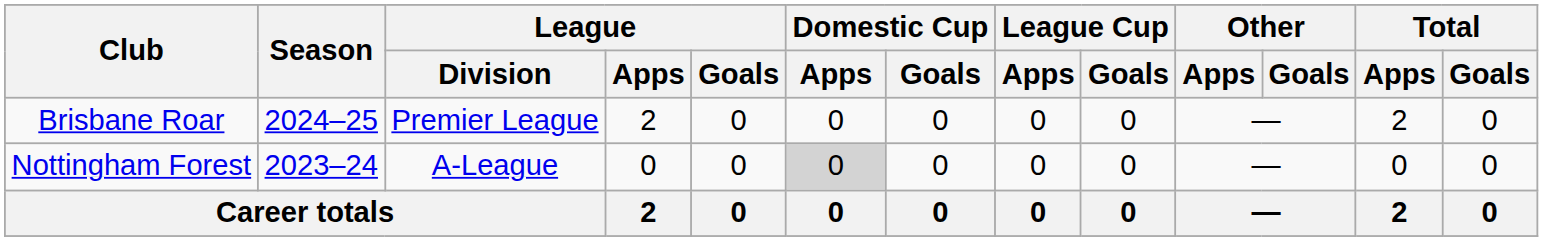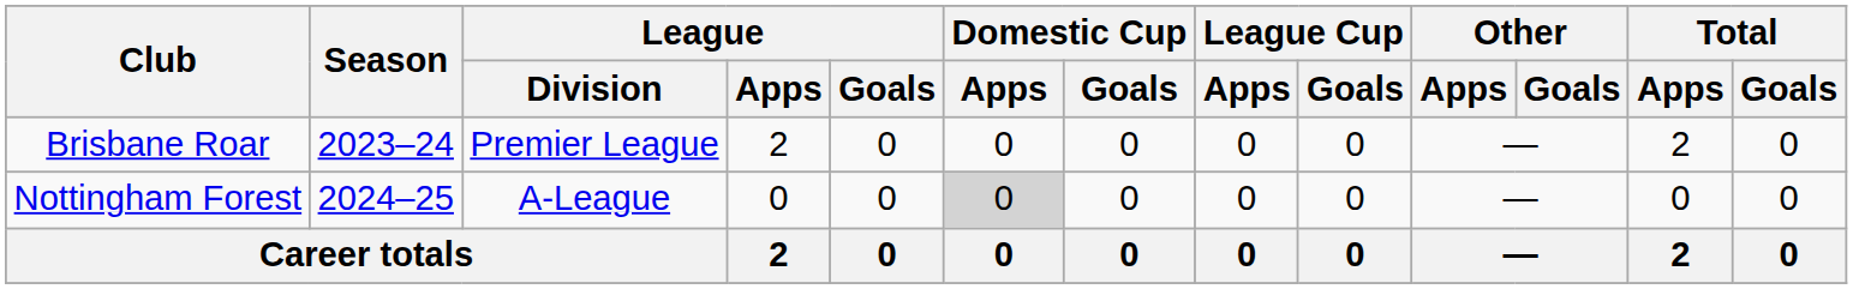Brisbane Roar | Season: 2024–25 -> 2023–24
Nottingham Forest | Season: 2023–24 -> 2024–25
